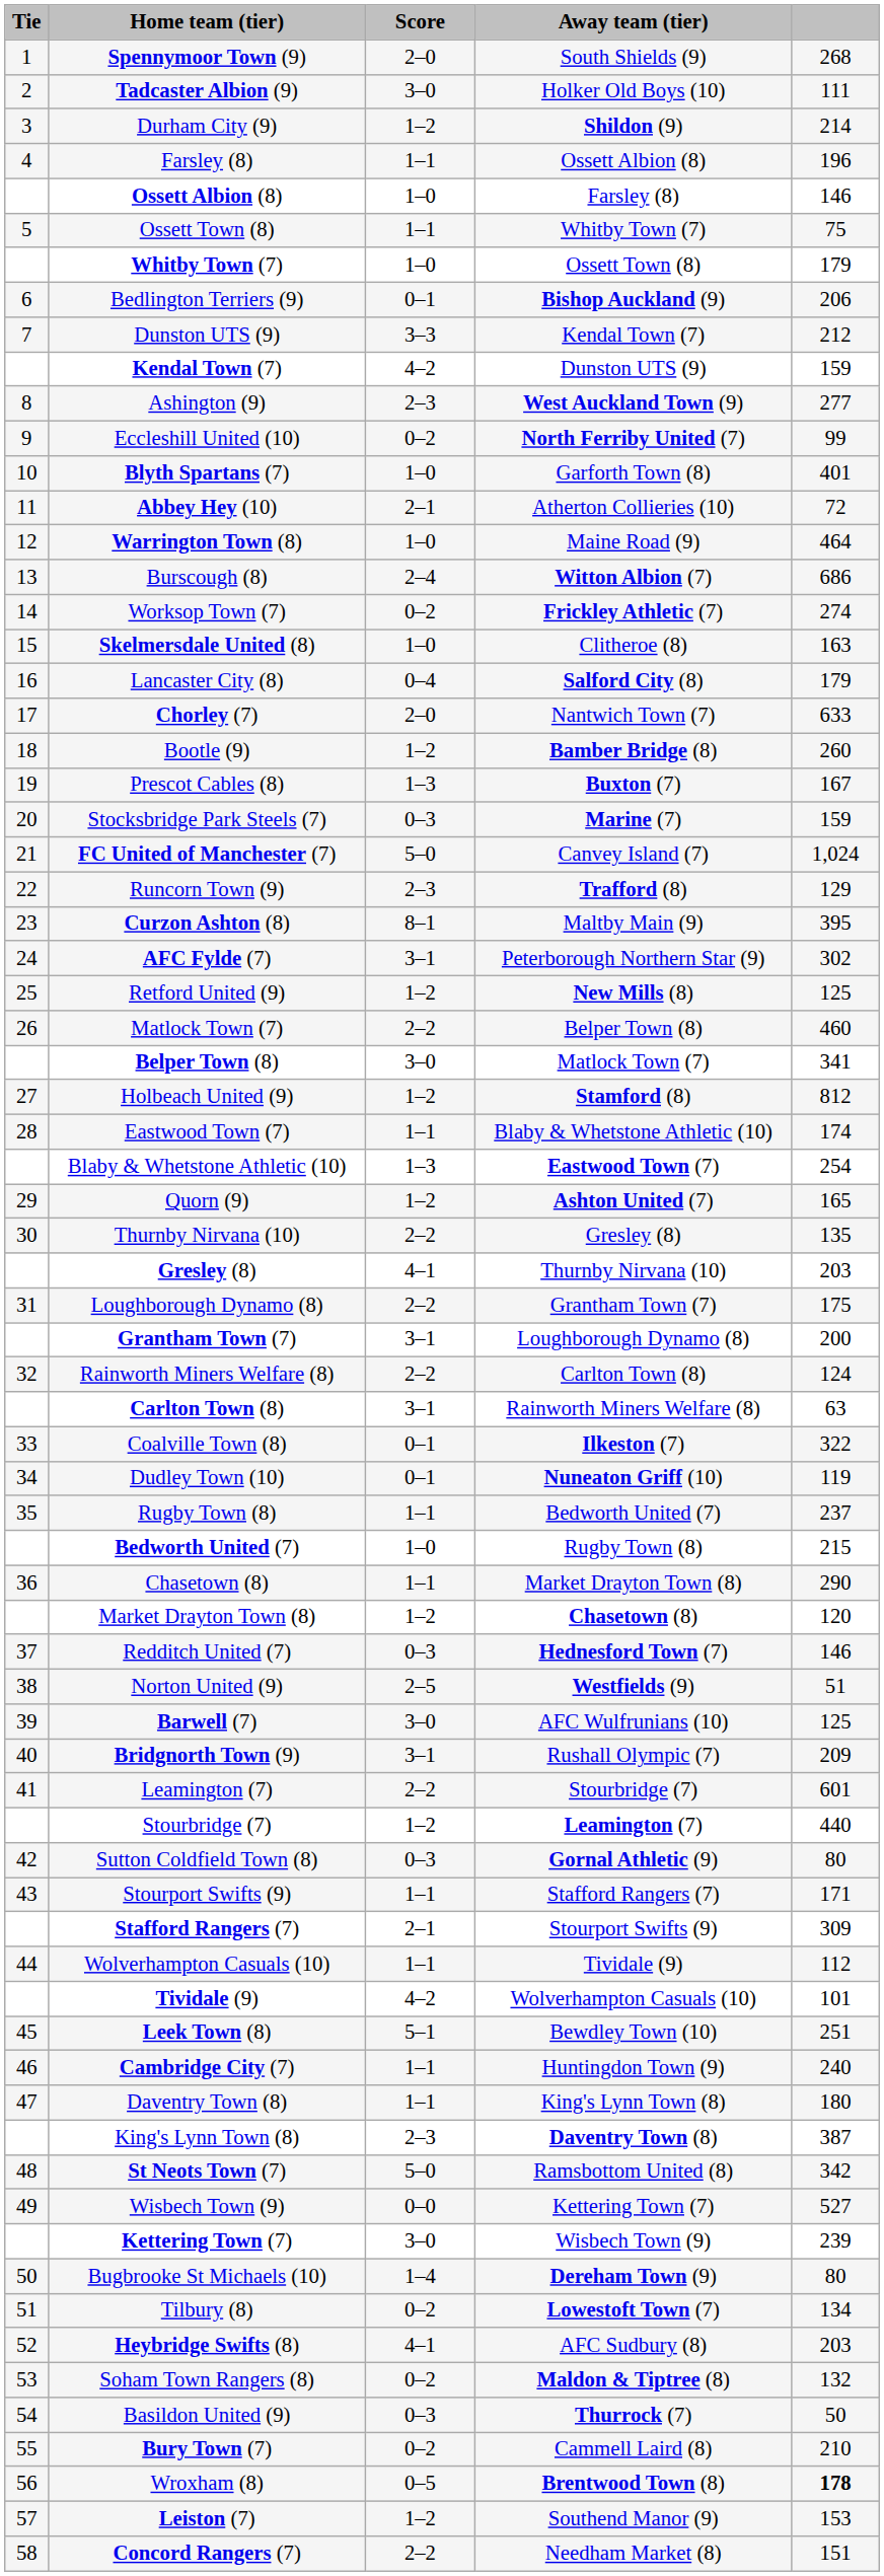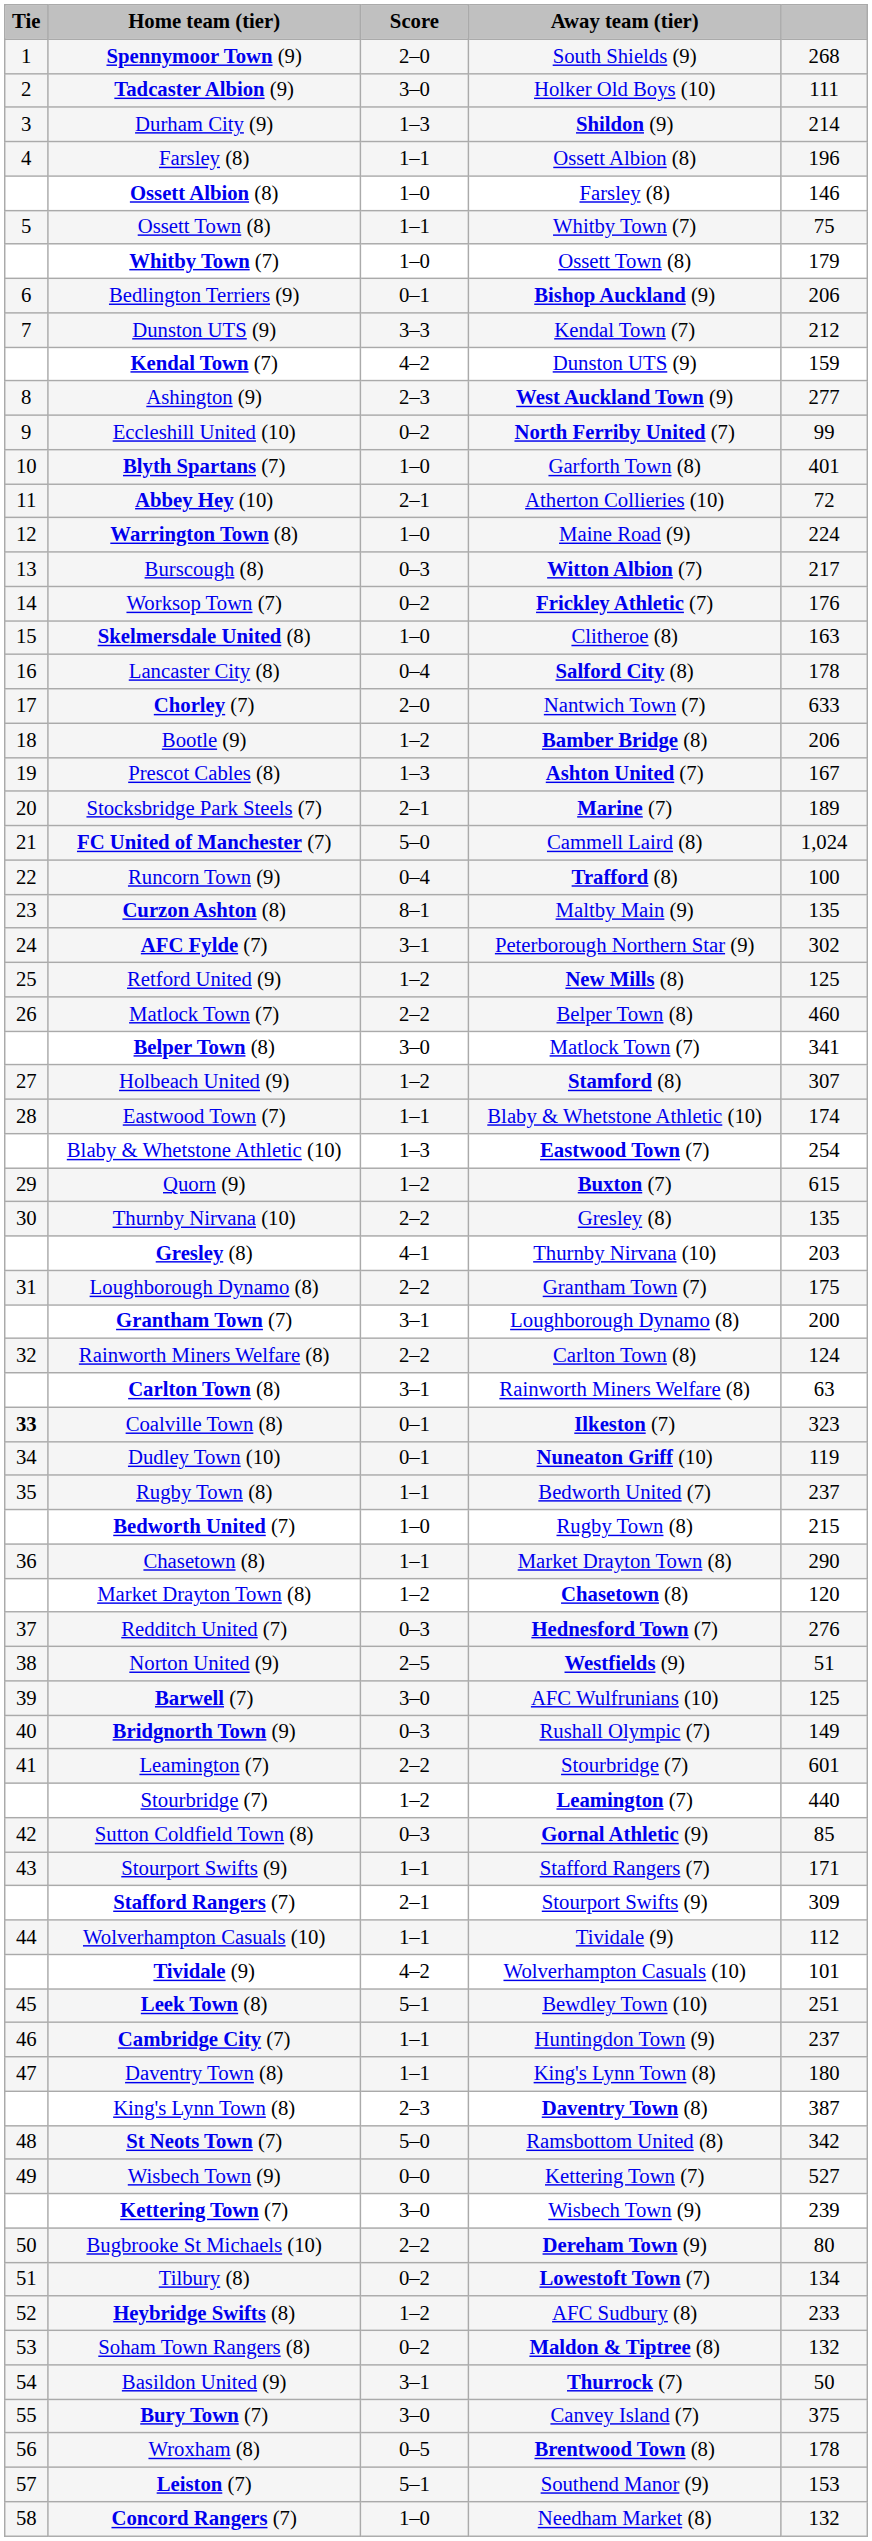Durham City (9) | Score: 1–2 -> 1–3
Warrington Town (8) | column 5: 464 -> 224
Burscough (8) | Score: 2–4 -> 0–3
Burscough (8) | column 5: 686 -> 217
Worksop Town (7) | column 5: 274 -> 176
Lancaster City (8) | column 5: 179 -> 178
Bootle (9) | column 5: 260 -> 206
Prescot Cables (8) | Away team (tier): Buxton (7) -> Ashton United (7)
Stocksbridge Park Steels (7) | Score: 0–3 -> 2–1
Stocksbridge Park Steels (7) | column 5: 159 -> 189
FC United of Manchester (7) | Away team (tier): Canvey Island (7) -> Cammell Laird (8)
Runcorn Town (9) | Score: 2–3 -> 0–4
Runcorn Town (9) | column 5: 129 -> 100
Curzon Ashton (8) | column 5: 395 -> 135
Holbeach United (9) | column 5: 812 -> 307
Quorn (9) | Away team (tier): Ashton United (7) -> Buxton (7)
Quorn (9) | column 5: 165 -> 615
Coalville Town (8) | Tie: normal -> bold
Coalville Town (8) | column 5: 322 -> 323
Redditch United (7) | column 5: 146 -> 276
Bridgnorth Town (9) | Score: 3–1 -> 0–3
Bridgnorth Town (9) | column 5: 209 -> 149
Sutton Coldfield Town (8) | column 5: 80 -> 85
Cambridge City (7) | column 5: 240 -> 237
Bugbrooke St Michaels (10) | Score: 1–4 -> 2–2
Heybridge Swifts (8) | Score: 4–1 -> 1–2
Heybridge Swifts (8) | column 5: 203 -> 233
Basildon United (9) | Score: 0–3 -> 3–1
Bury Town (7) | Score: 0–2 -> 3–0
Bury Town (7) | Away team (tier): Cammell Laird (8) -> Canvey Island (7)
Bury Town (7) | column 5: 210 -> 375
Wroxham (8) | column 5: bold -> normal
Leiston (7) | Score: 1–2 -> 5–1
Concord Rangers (7) | Score: 2–2 -> 1–0
Concord Rangers (7) | column 5: 151 -> 132
